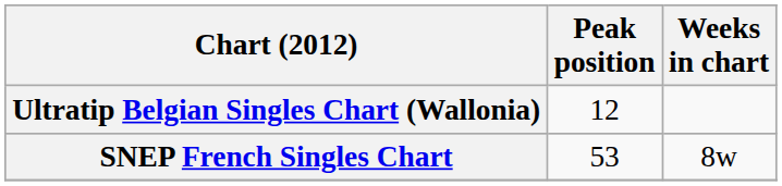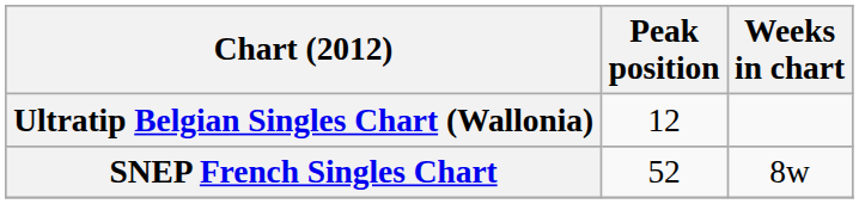SNEP French Singles Chart | Peak position: 53 -> 52
